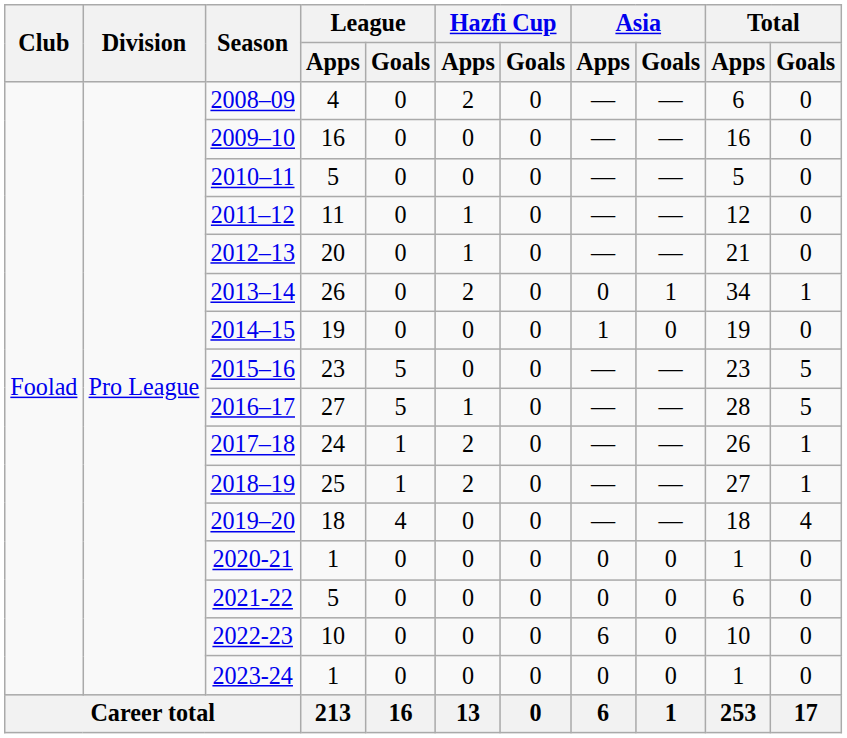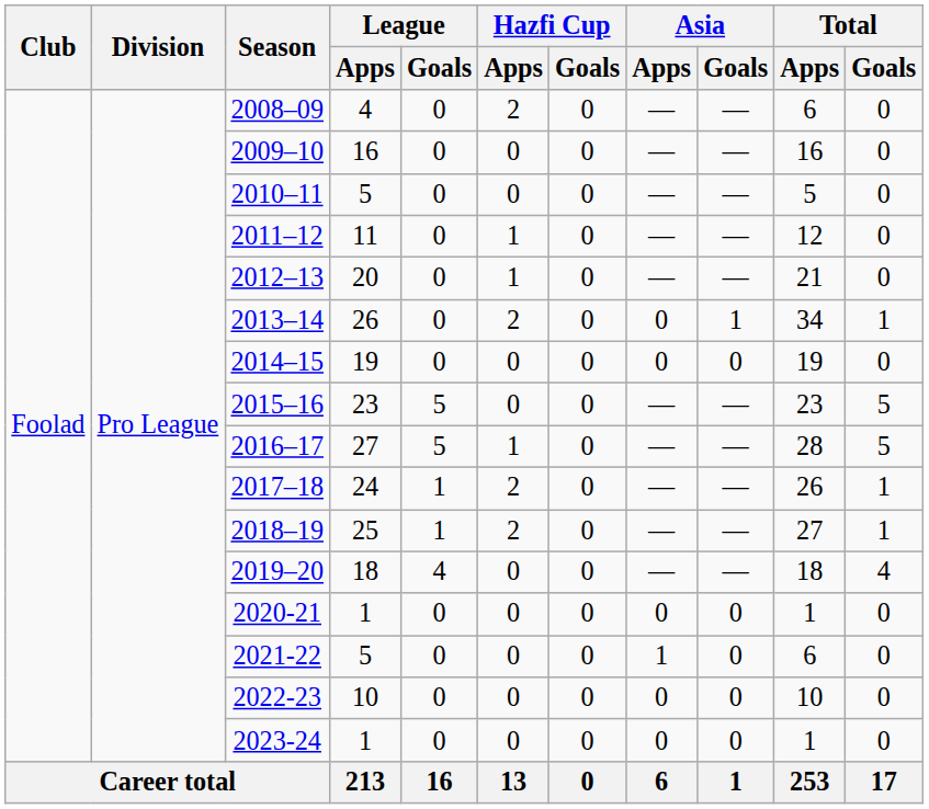2014–15 | Asia / Apps: 1 -> 0
2021-22 | Asia / Apps: 0 -> 1
2022-23 | Asia / Apps: 6 -> 0
